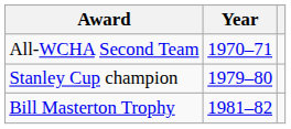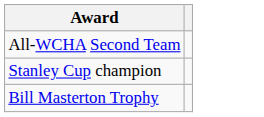- column: Year | 1970–71 | 1979–80 | 1981–82
